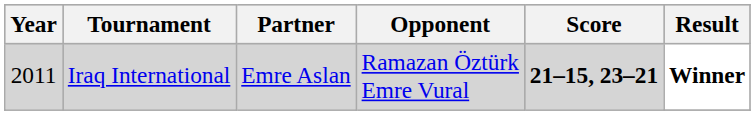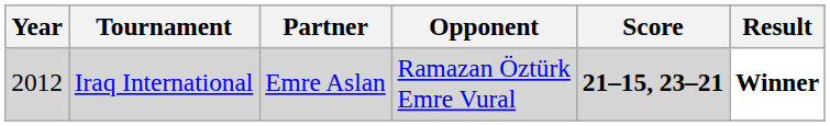Iraq International | Year: 2011 -> 2012
